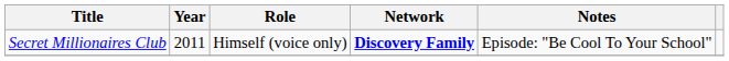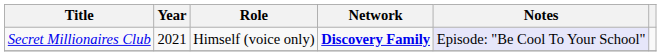Secret Millionaires Club | Year: 2011 -> 2021
Secret Millionaires Club | Notes: no background -> lavender background
